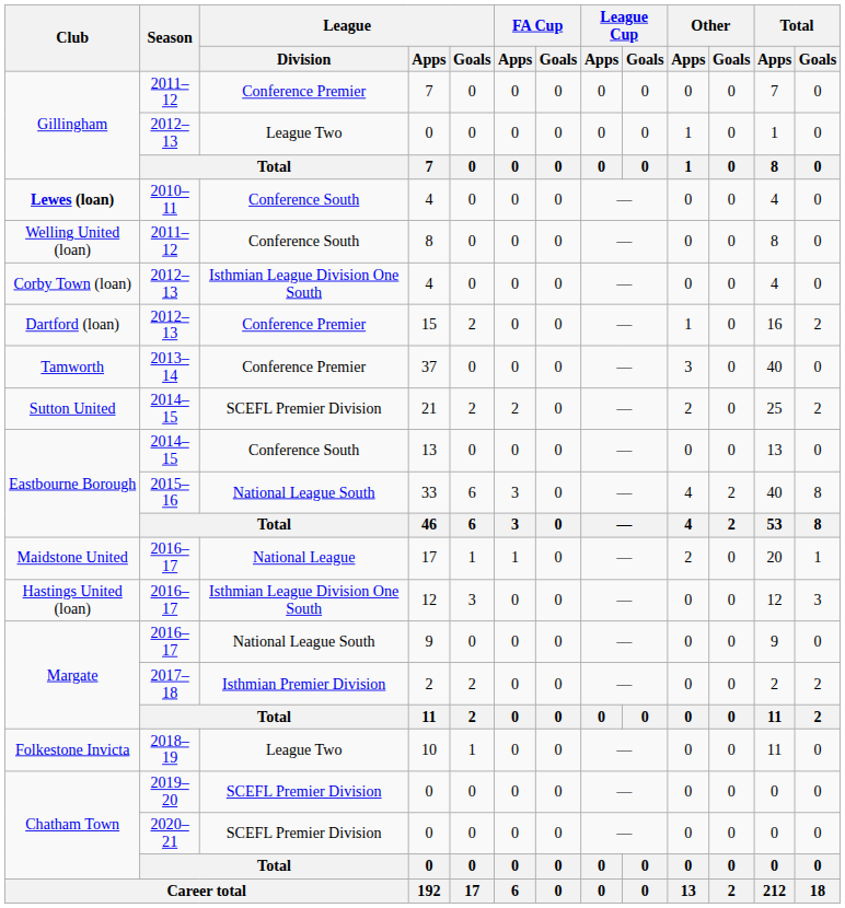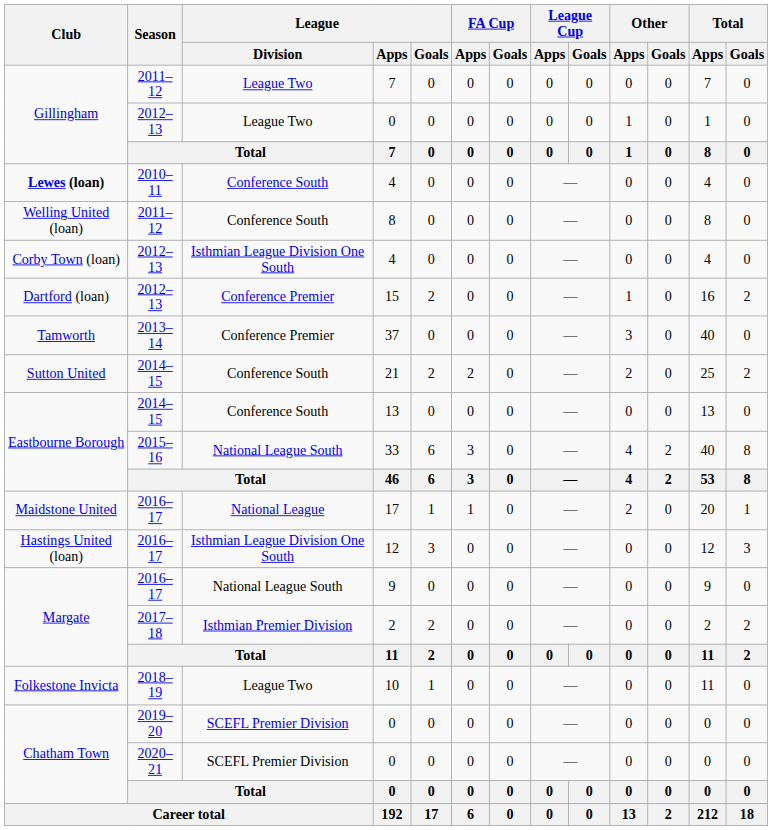2011–12 / 7 | League / Division: Conference Premier -> League Two
21 | League / Division: SCEFL Premier Division -> Conference South
